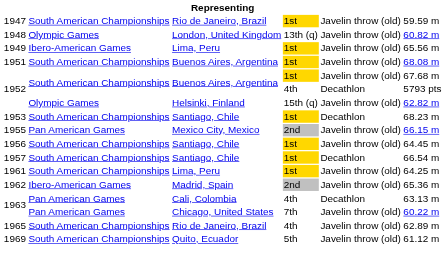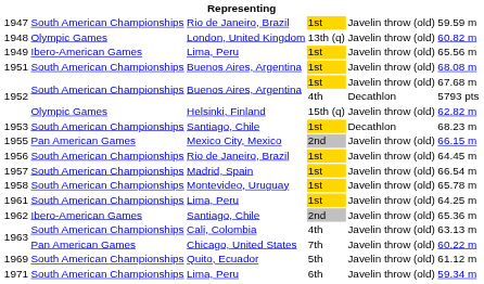1956 | column 3: Santiago, Chile -> Rio de Janeiro, Brazil
1957 | column 3: Santiago, Chile -> Madrid, Spain
1957 | column 5: Decathlon -> Javelin throw (old)
+ row: 1958 | South American Championships | Montevideo, Uruguay | 1st | Javelin throw (old) | 65.78 m
1962 | column 3: Madrid, Spain -> Santiago, Chile
1963 / 4th | column 2: Pan American Games -> South American Championships
1963 / 4th | column 5: Decathlon -> Javelin throw (old)
- row: 1965 | South American Championships | Rio de Janeiro, Brazil | 4th | Javelin throw (old) | 62.89 m
+ row: 1971 | South American Championships | Lima, Peru | 6th | Javelin throw (old) | 59.34 m
